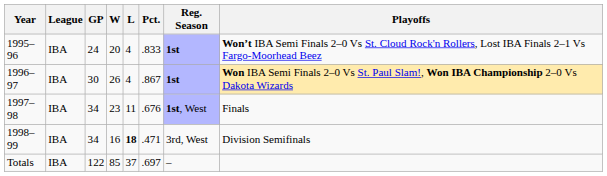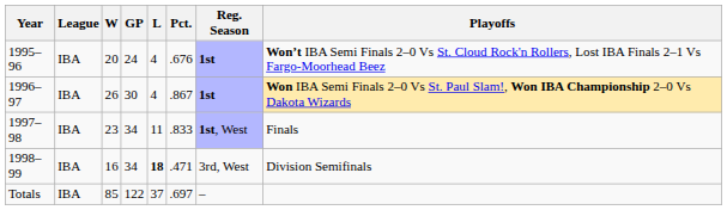columns swapped: GP <-> W
1995–96 | Pct.: .833 -> .676
1997–98 | Pct.: .676 -> .833
